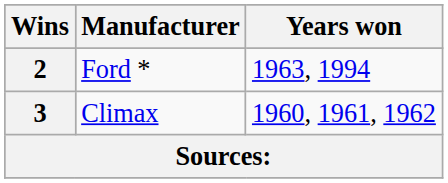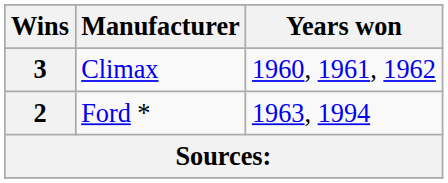rows swapped: 3 <-> 2
